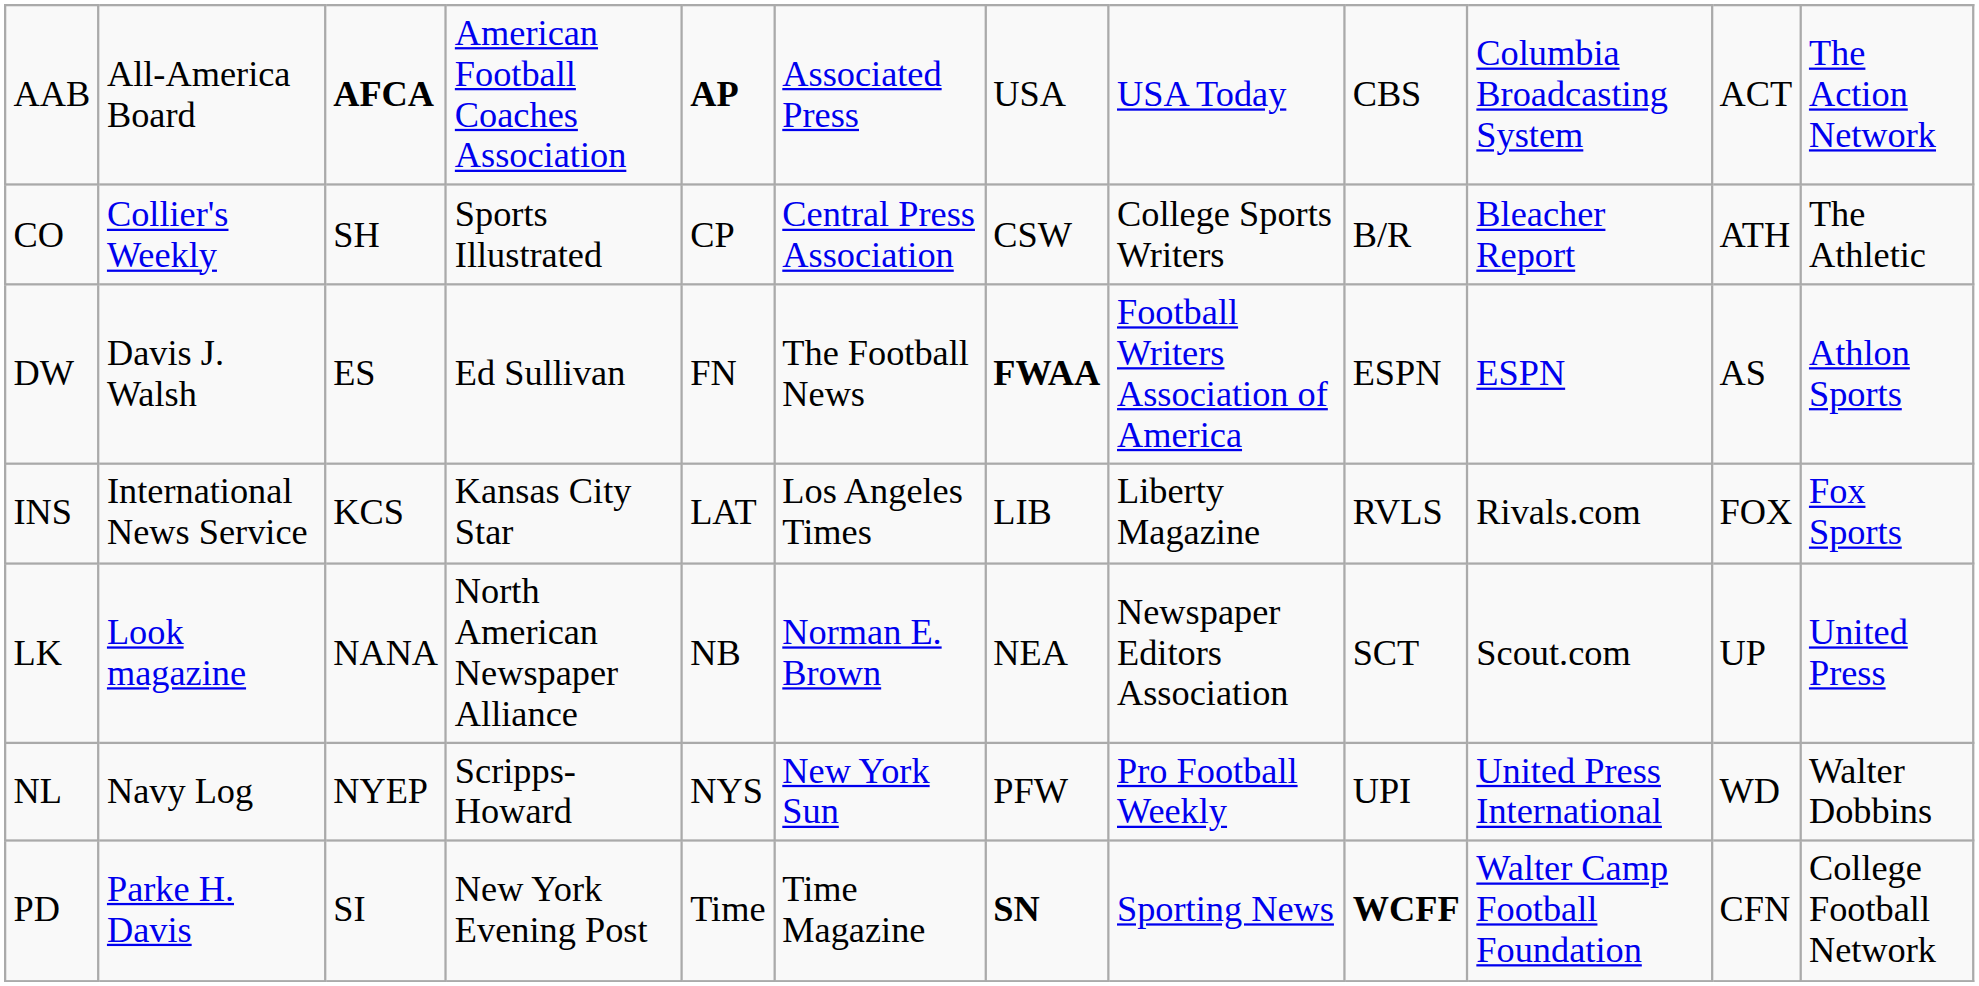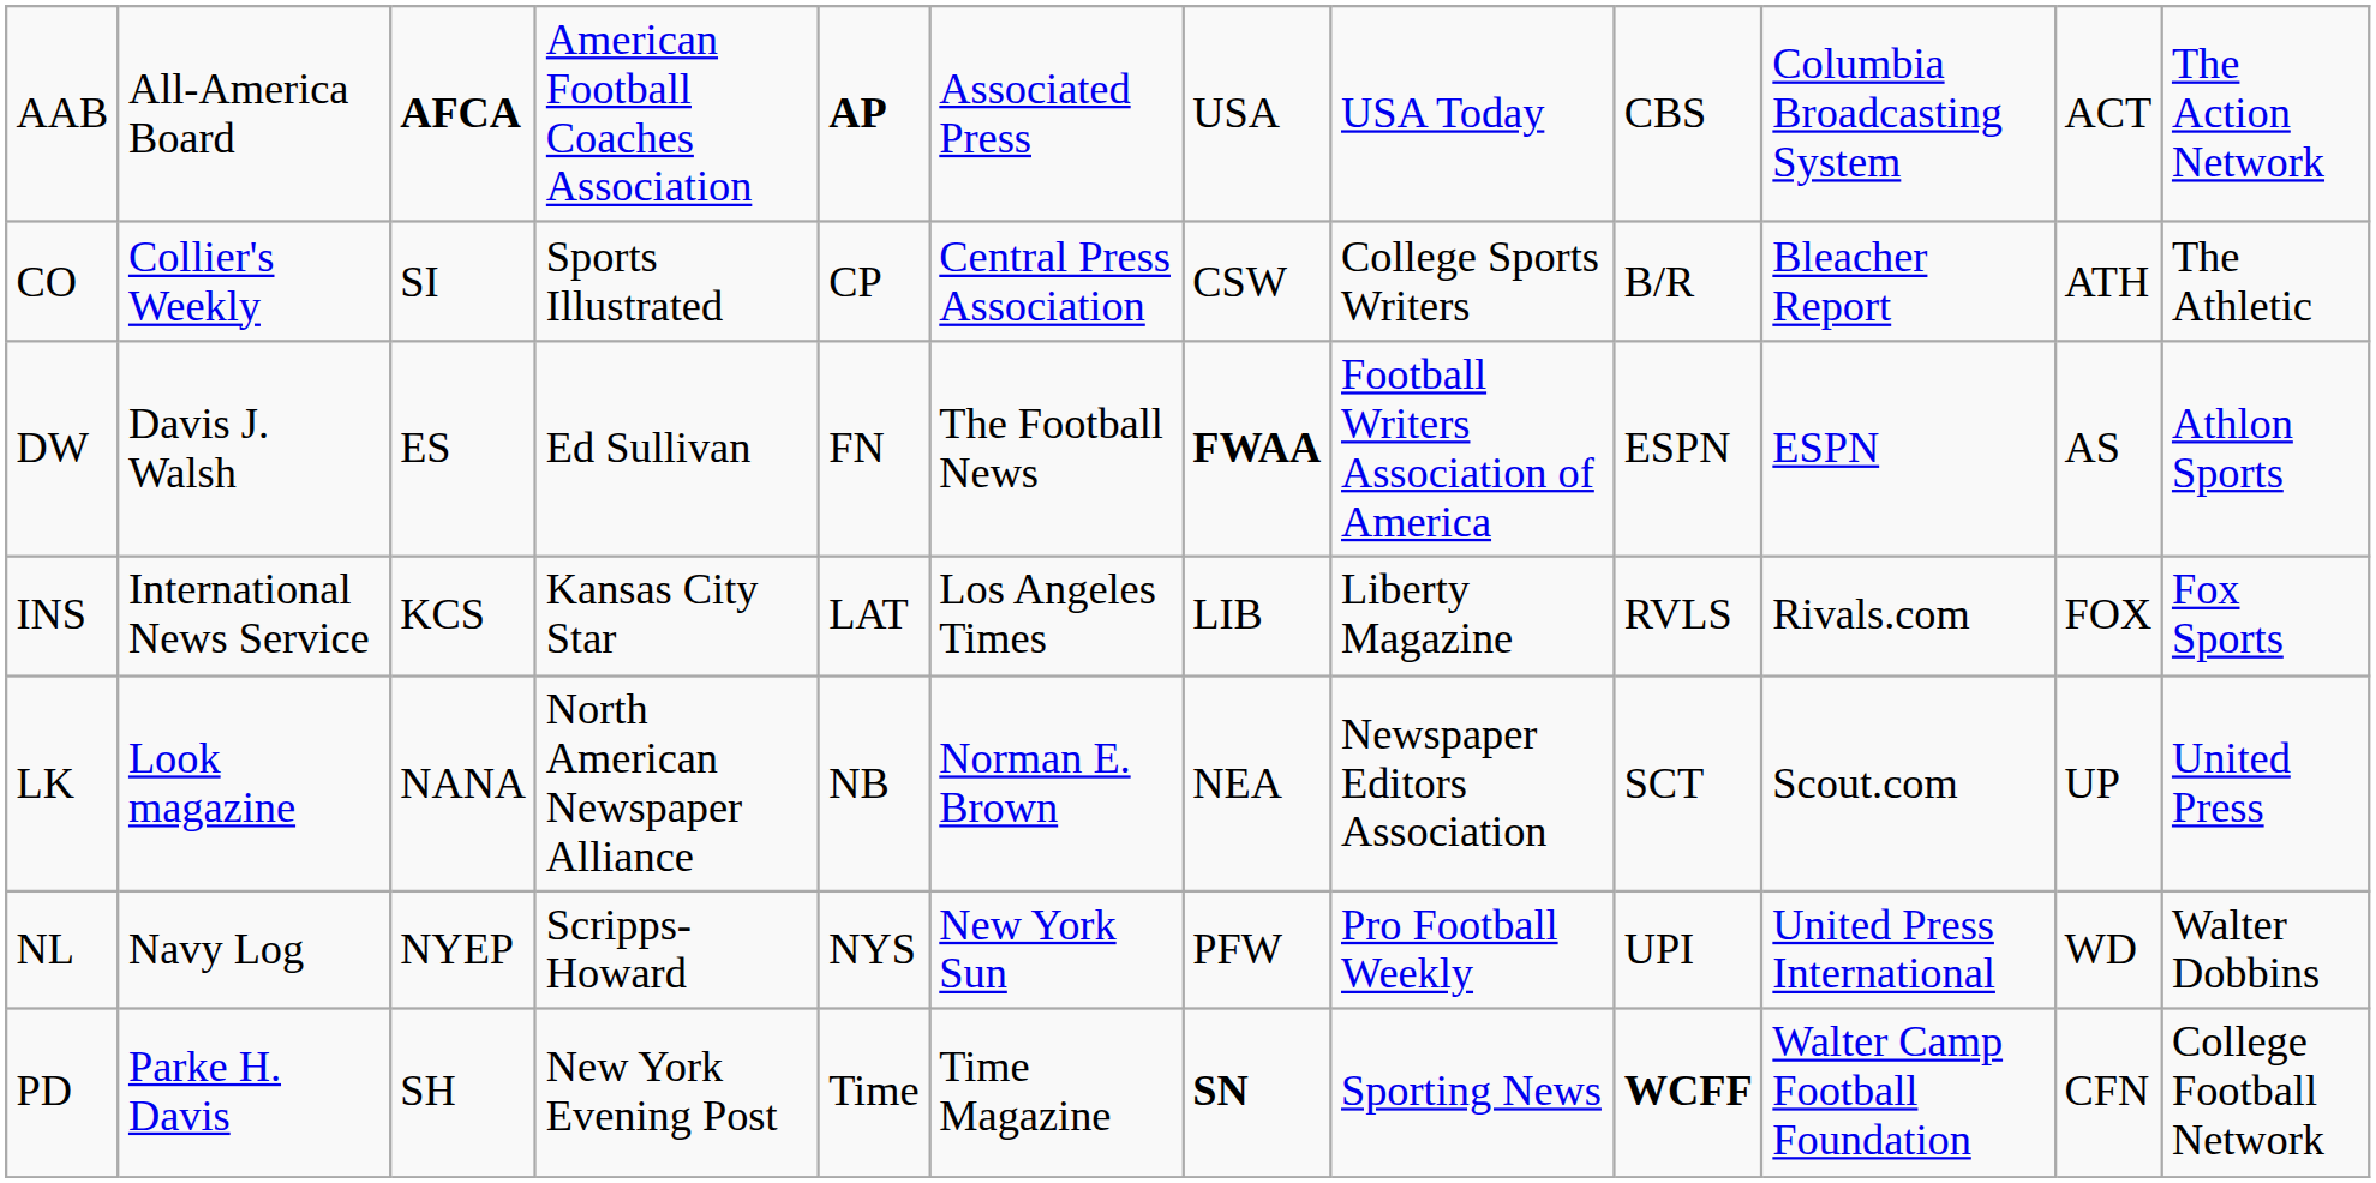CO | column 3: SH -> SI
PD | column 3: SI -> SH
